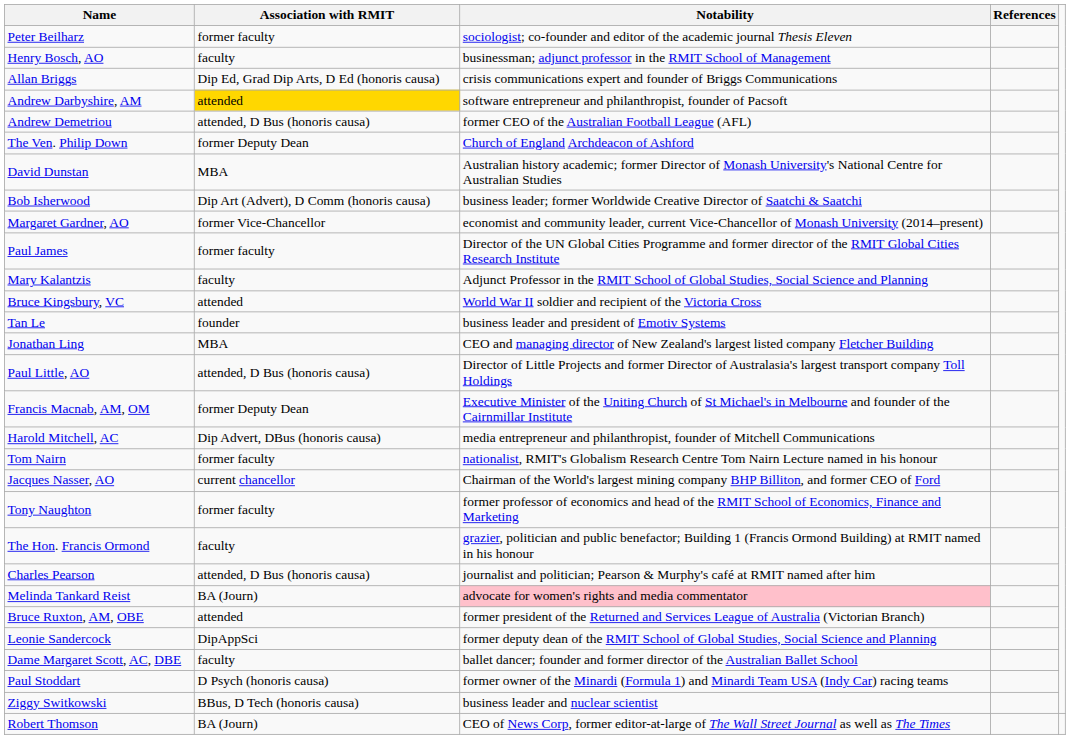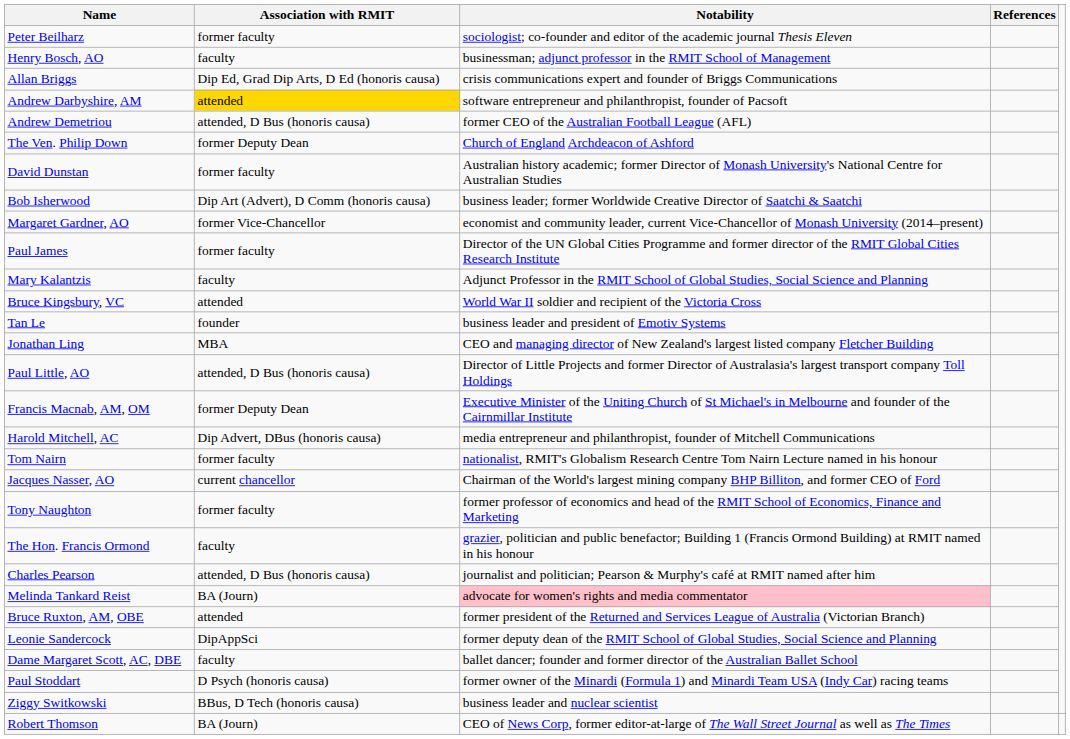David Dunstan | Association with RMIT: MBA -> former faculty
